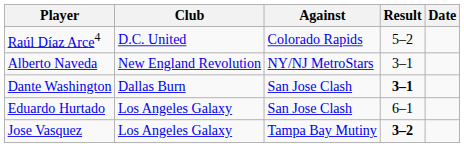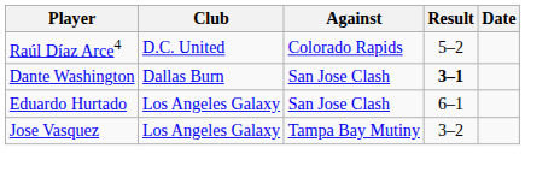- row: Alberto Naveda | New England Revolution | NY/NJ MetroStars | 3–1
Jose Vasquez | Result: bold -> normal
